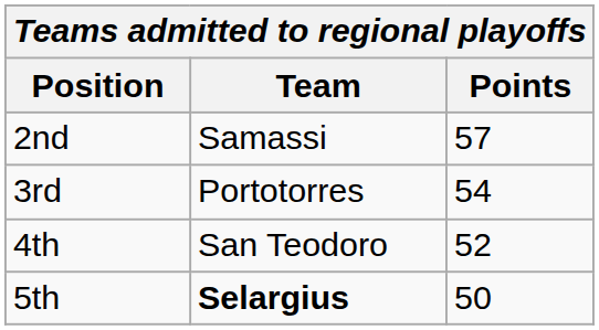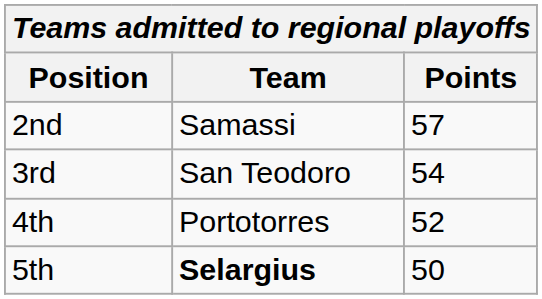3rd | Team: Portotorres -> San Teodoro
4th | Team: San Teodoro -> Portotorres
